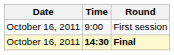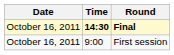rows swapped: First session <-> Final
